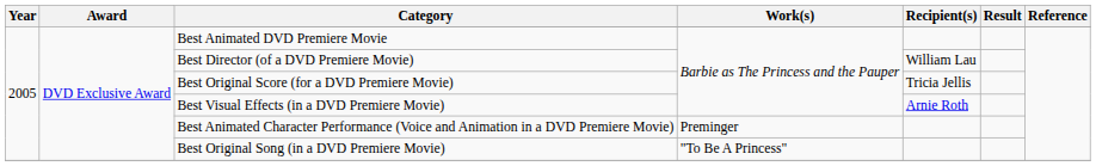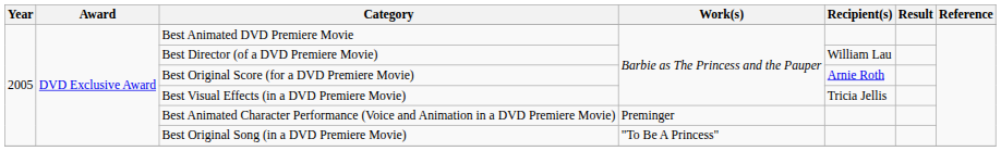Best Original Score (for a DVD Premiere Movie) | Recipient(s): Tricia Jellis -> Arnie Roth
Best Visual Effects (in a DVD Premiere Movie) | Recipient(s): Arnie Roth -> Tricia Jellis
